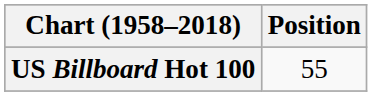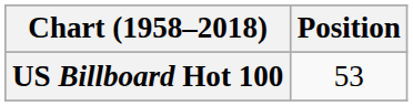US Billboard Hot 100 | Position: 55 -> 53
